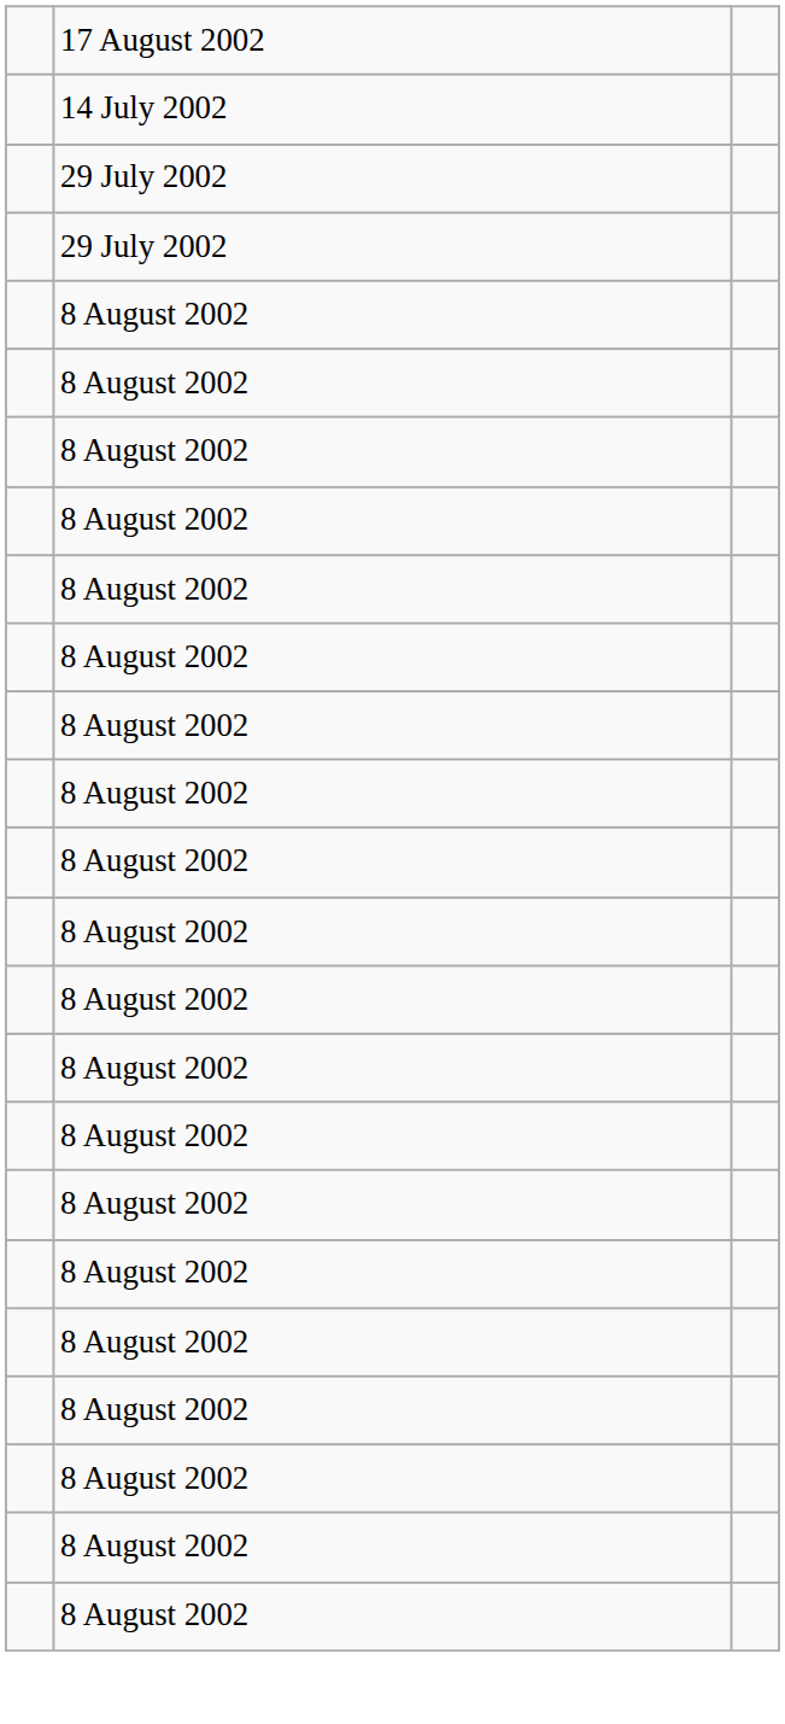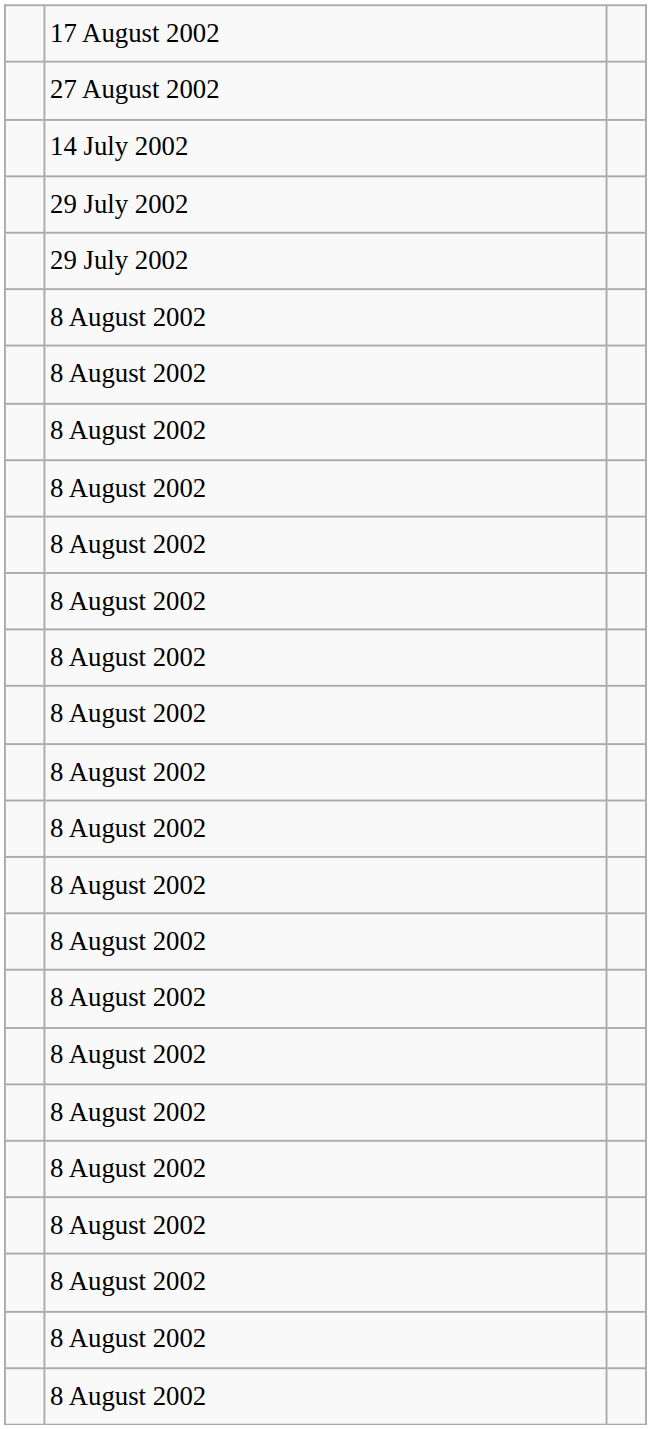+ row: 27 August 2002
